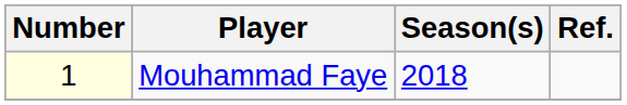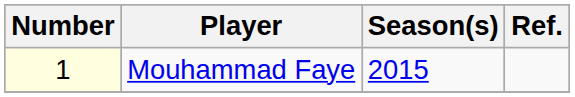Mouhammad Faye | Season(s): 2018 -> 2015
